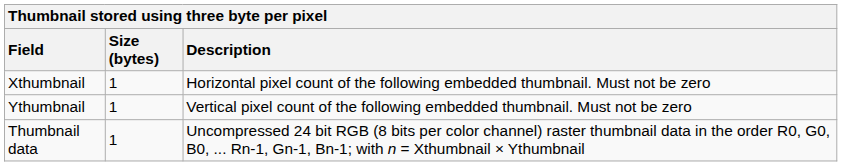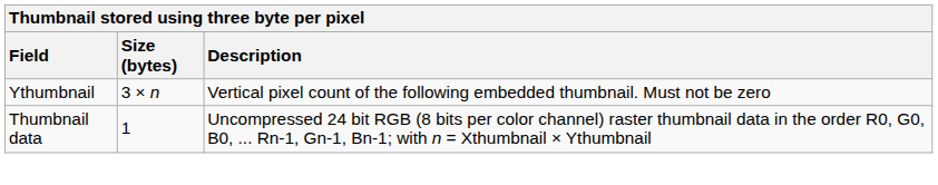- row: Xthumbnail | 1 | Horizontal pixel count of the following embedded thumbnail. Must not be zero
Ythumbnail | Size (bytes): 1 -> 3 × n
